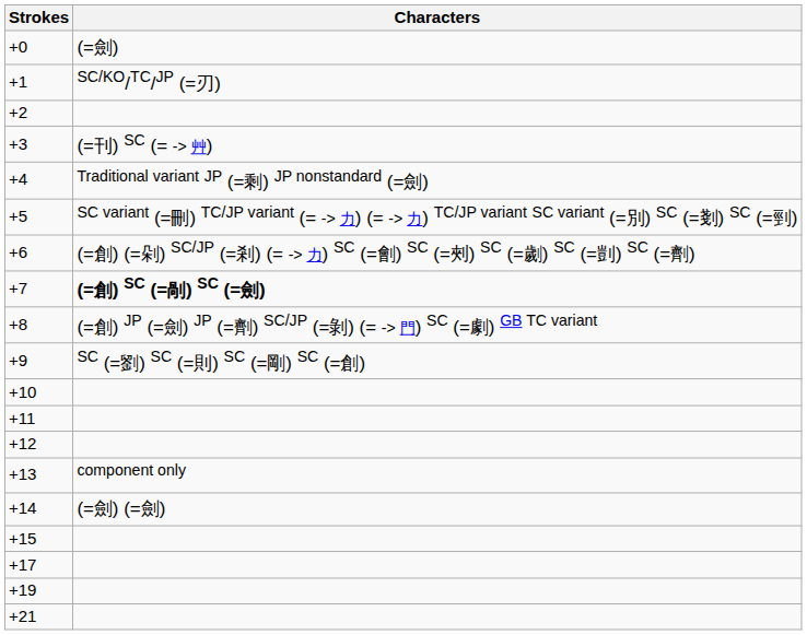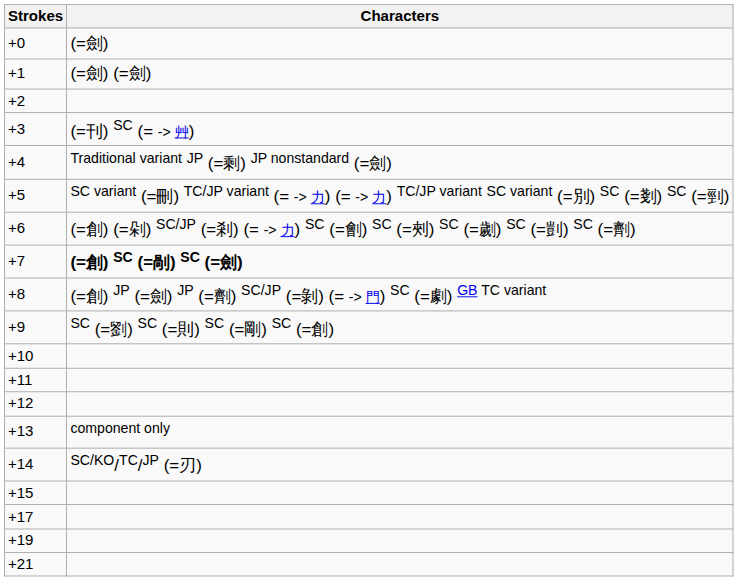+1 | Characters: SC/KO/TC/JP (=刃) -> (=劍) (=劍)
+14 | Characters: (=劍) (=劍) -> SC/KO/TC/JP (=刃)
